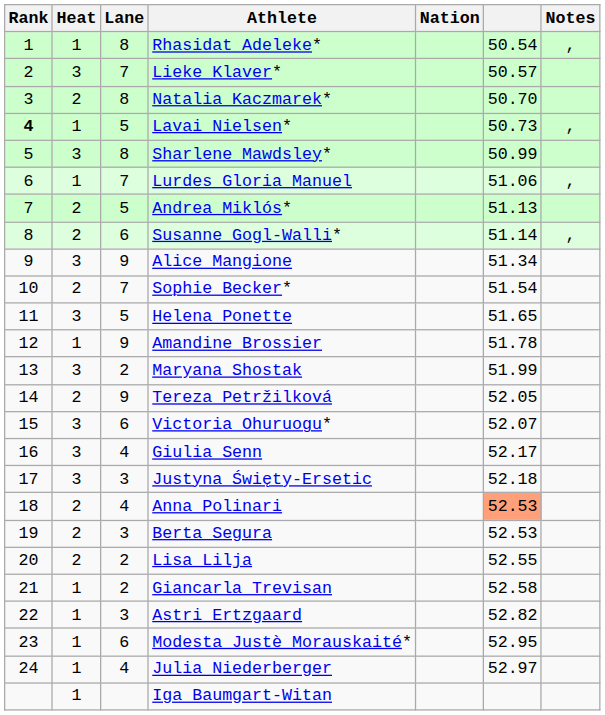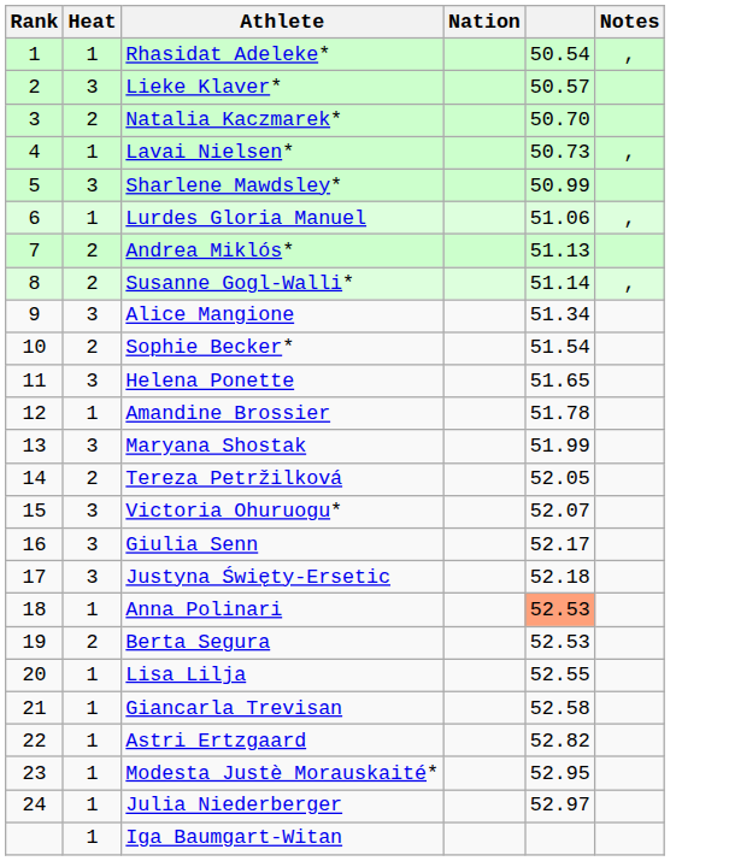- column: Lane | 8 | 7 | 8 | 5 | 8 | 7 | 5 | 6 | 9 | 7 | 5 | 9 | 2 | 9 | 6 | 4 | 3 | 4 | 3 | 2 | 2 | 3 | 6 | 4
Lavai Nielsen* | Rank: bold -> normal
Anna Polinari | Heat: 2 -> 1
Lisa Lilja | Heat: 2 -> 1
